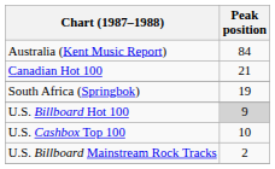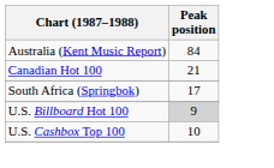South Africa (Springbok) | Peak position: 19 -> 17
- row: U.S. Billboard Mainstream Rock Tracks | 2
